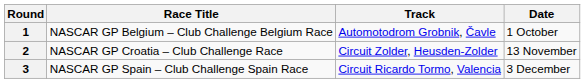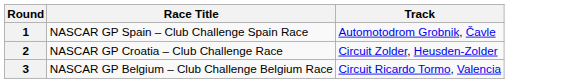- column: Date | 1 October | 13 November | 3 December
1 | Race Title: NASCAR GP Belgium – Club Challenge Belgium Race -> NASCAR GP Spain – Club Challenge Spain Race
3 | Race Title: NASCAR GP Spain – Club Challenge Spain Race -> NASCAR GP Belgium – Club Challenge Belgium Race
